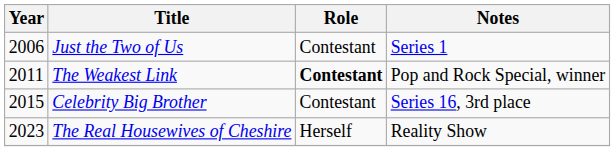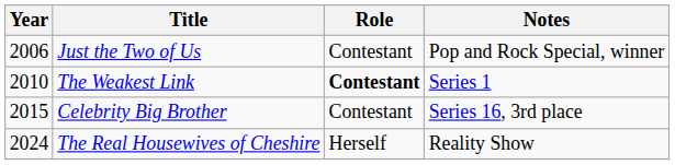Just the Two of Us | Notes: Series 1 -> Pop and Rock Special, winner
The Weakest Link | Year: 2011 -> 2010
The Weakest Link | Notes: Pop and Rock Special, winner -> Series 1
The Real Housewives of Cheshire | Year: 2023 -> 2024
